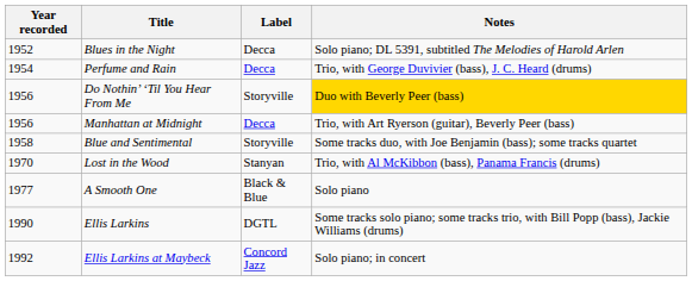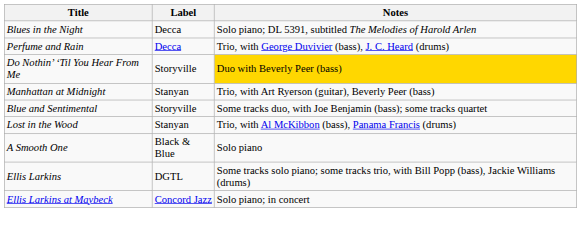- column: Year recorded | 1952 | 1954 | 1956 | 1956 | 1958 | 1970 | 1977 | 1990 | 1992
Manhattan at Midnight | Label: Decca -> Stanyan
